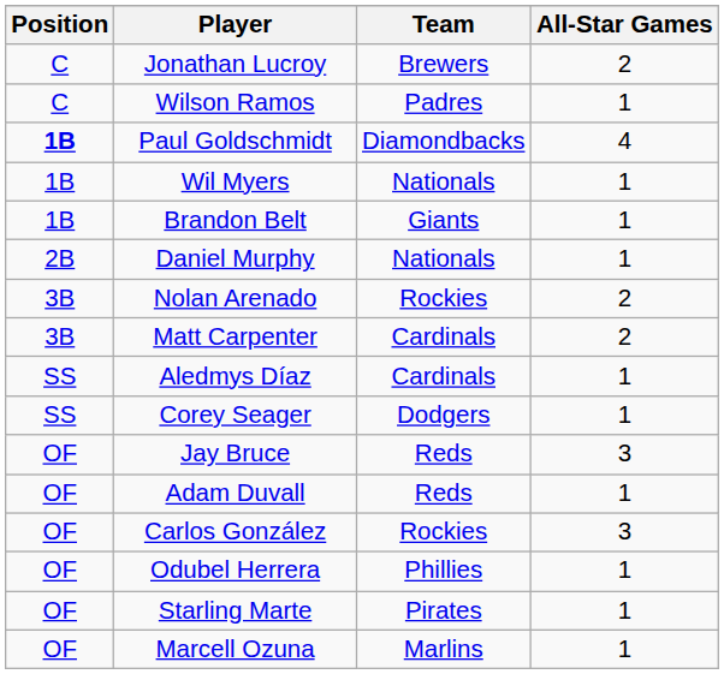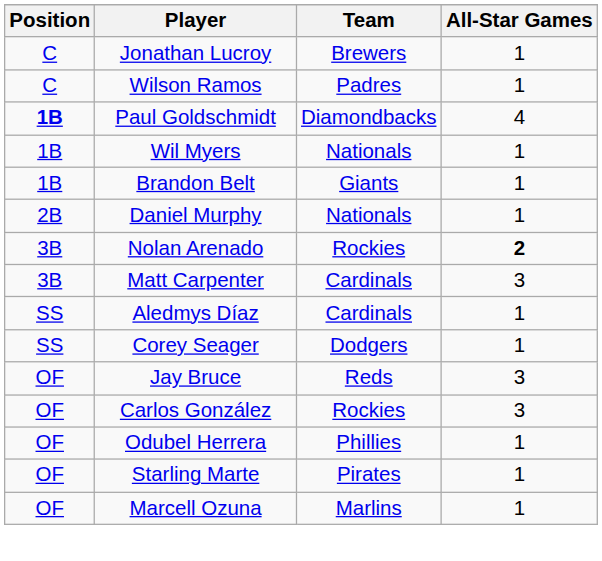Jonathan Lucroy | All-Star Games: 2 -> 1
Nolan Arenado | All-Star Games: normal -> bold
Matt Carpenter | All-Star Games: 2 -> 3
- row: OF | Adam Duvall | Reds | 1
